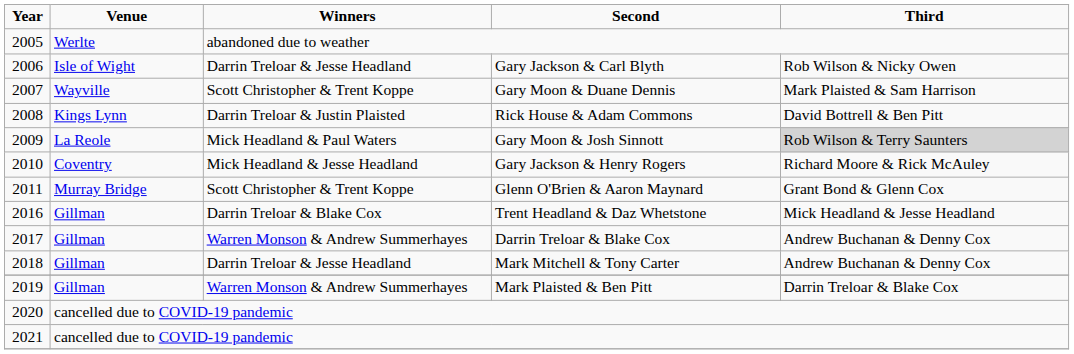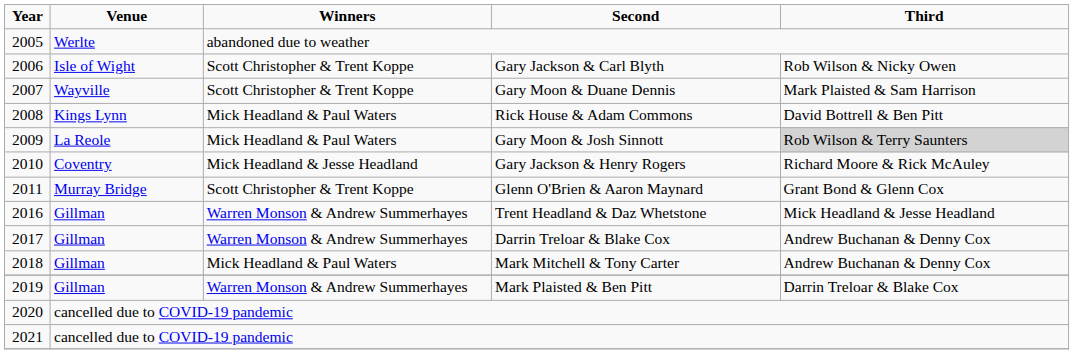Gary Jackson & Carl Blyth | Winners: Darrin Treloar & Jesse Headland -> Scott Christopher & Trent Koppe
Rick House & Adam Commons | Winners: Darrin Treloar & Justin Plaisted -> Mick Headland & Paul Waters
Trent Headland & Daz Whetstone | Winners: Darrin Treloar & Blake Cox -> Warren Monson & Andrew Summerhayes
Mark Mitchell & Tony Carter | Winners: Darrin Treloar & Jesse Headland -> Mick Headland & Paul Waters
